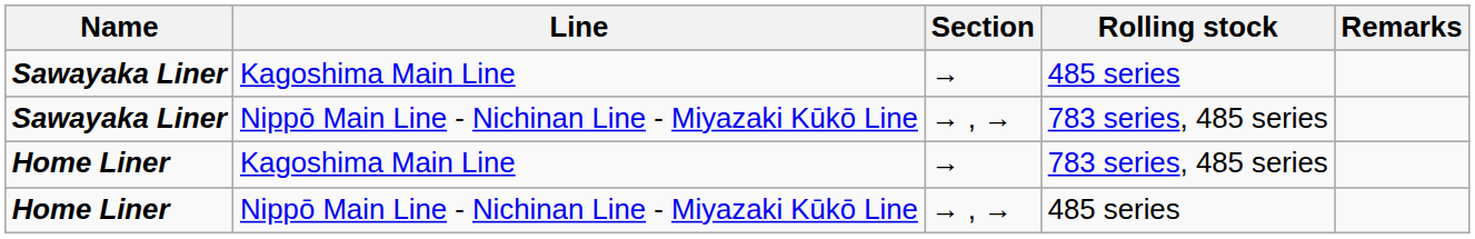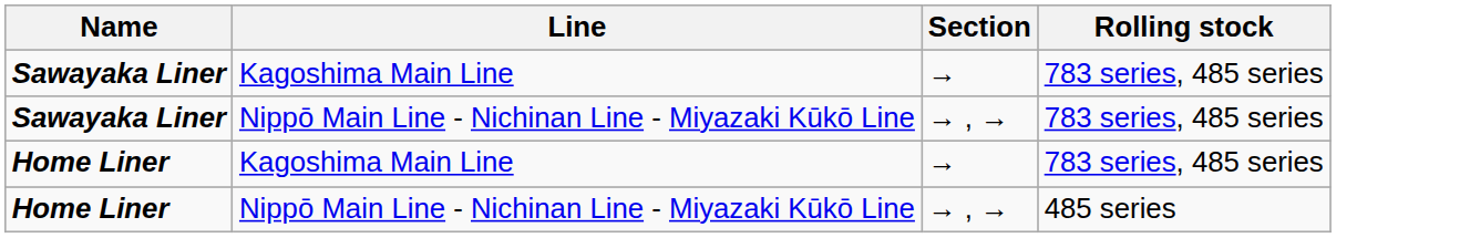- column: Remarks
Sawayaka Liner / Kagoshima Main Line | Rolling stock: 485 series -> 783 series, 485 series
